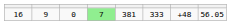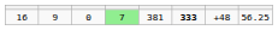16 | column 6: normal -> bold
16 | column 8: 56.05 -> 56.25
